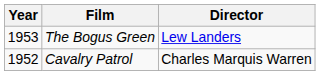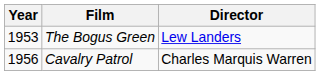Cavalry Patrol | Year: 1952 -> 1956
